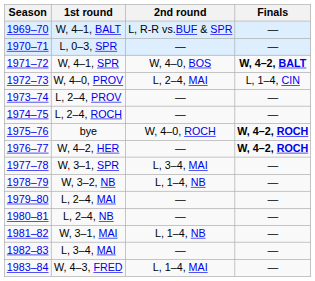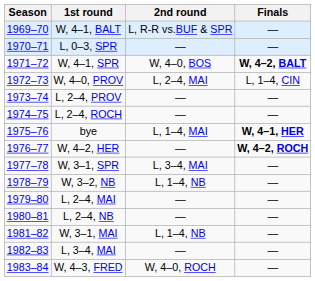bye | 2nd round: W, 4–0, ROCH -> L, 1–4, MAI
bye | Finals: W, 4–2, ROCH -> W, 4–1, HER
W, 4–3, FRED | 2nd round: L, 1–4, MAI -> W, 4–0, ROCH
